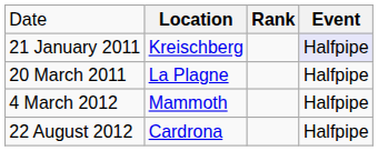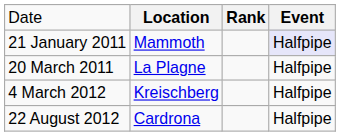21 January 2011 | column 2: Kreischberg -> Mammoth
4 March 2012 | column 2: Mammoth -> Kreischberg
